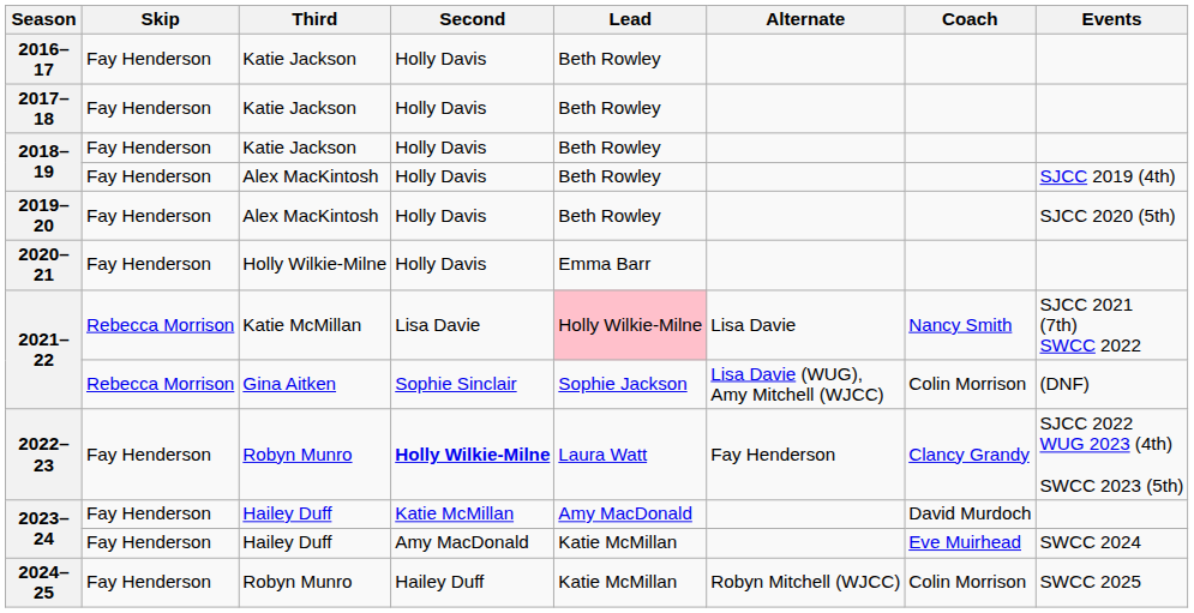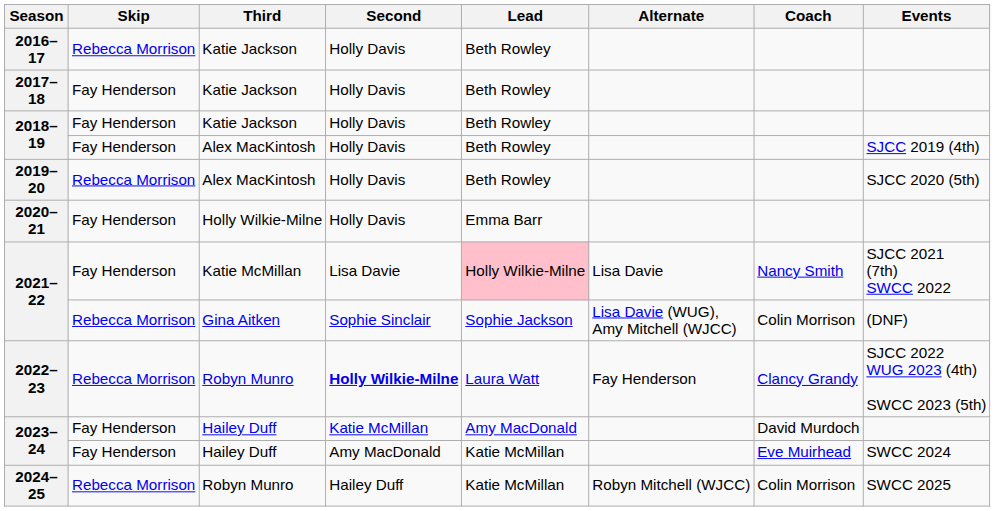2016–17 | Skip: Fay Henderson -> Rebecca Morrison
2019–20 | Skip: Fay Henderson -> Rebecca Morrison
2021–22 / Katie McMillan | Skip: Rebecca Morrison -> Fay Henderson
2022–23 | Skip: Fay Henderson -> Rebecca Morrison
2024–25 | Skip: Fay Henderson -> Rebecca Morrison
